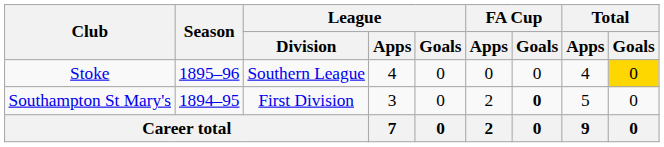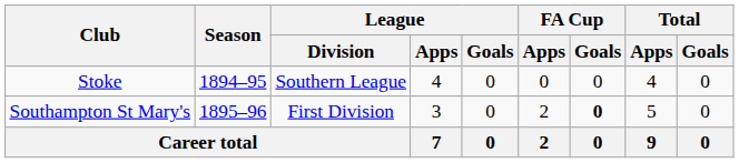Stoke | Season: 1895–96 -> 1894–95
Stoke | Total / Goals: gold background -> no background
Southampton St Mary's | Season: 1894–95 -> 1895–96
